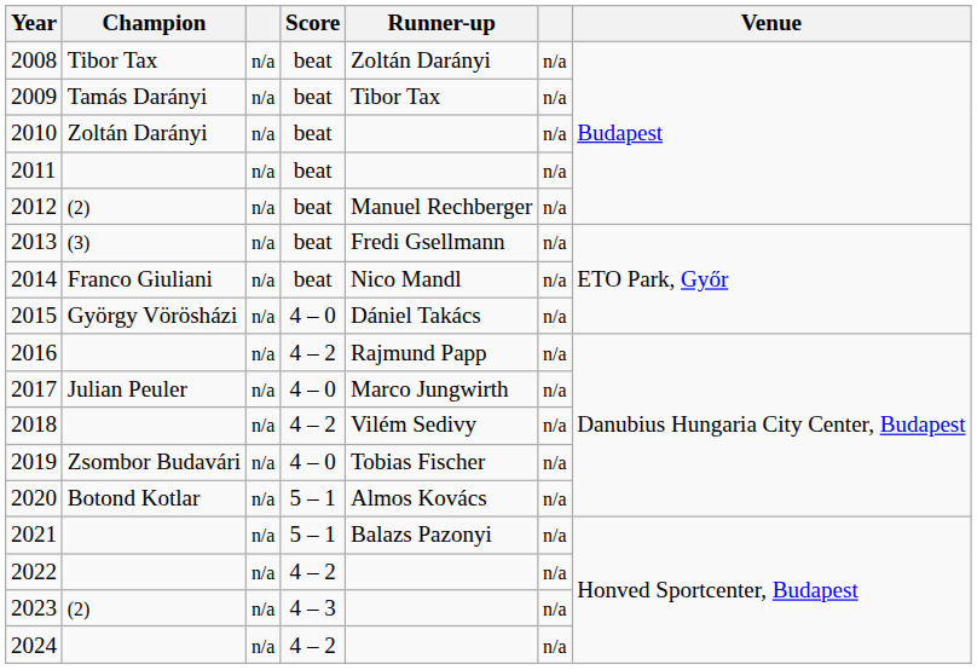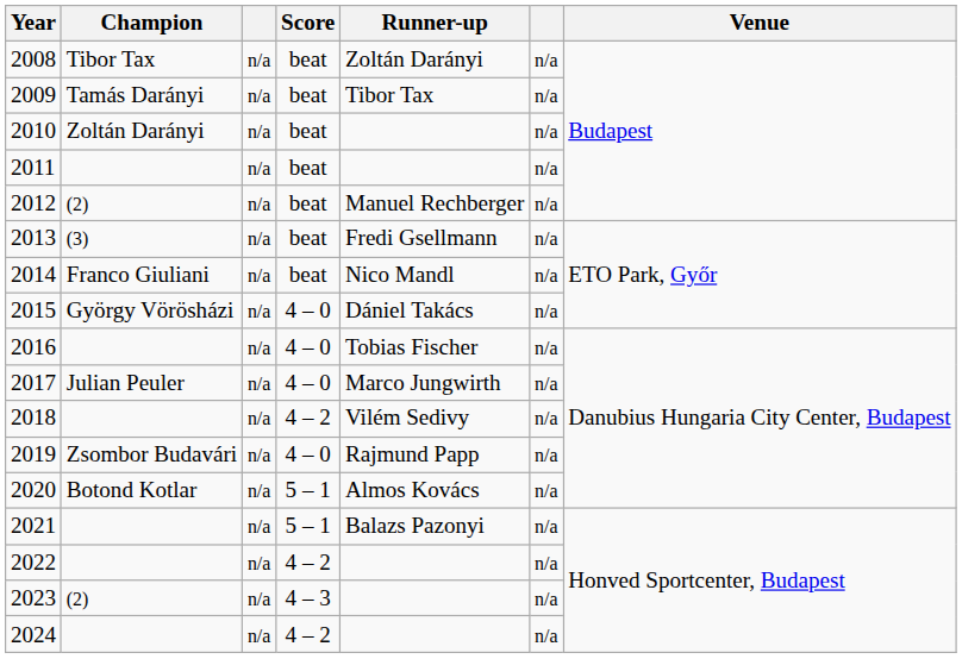2016 | Score: 4 – 2 -> 4 – 0
2016 | Runner-up: Rajmund Papp -> Tobias Fischer
2019 | Runner-up: Tobias Fischer -> Rajmund Papp
